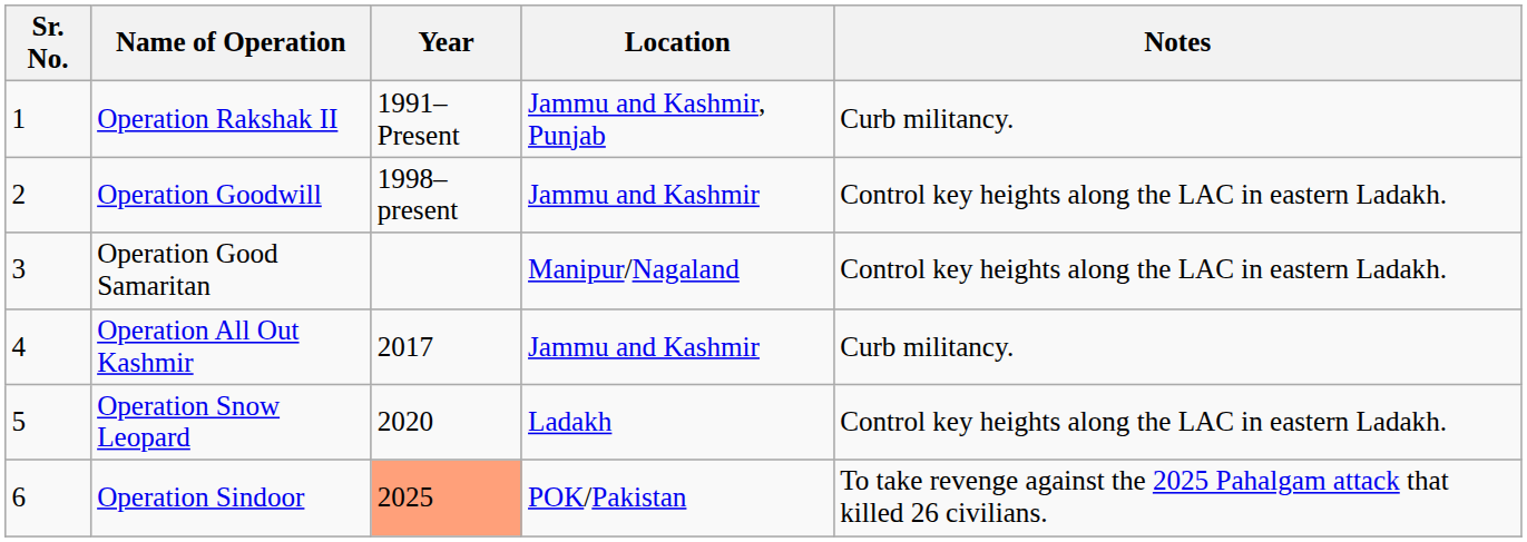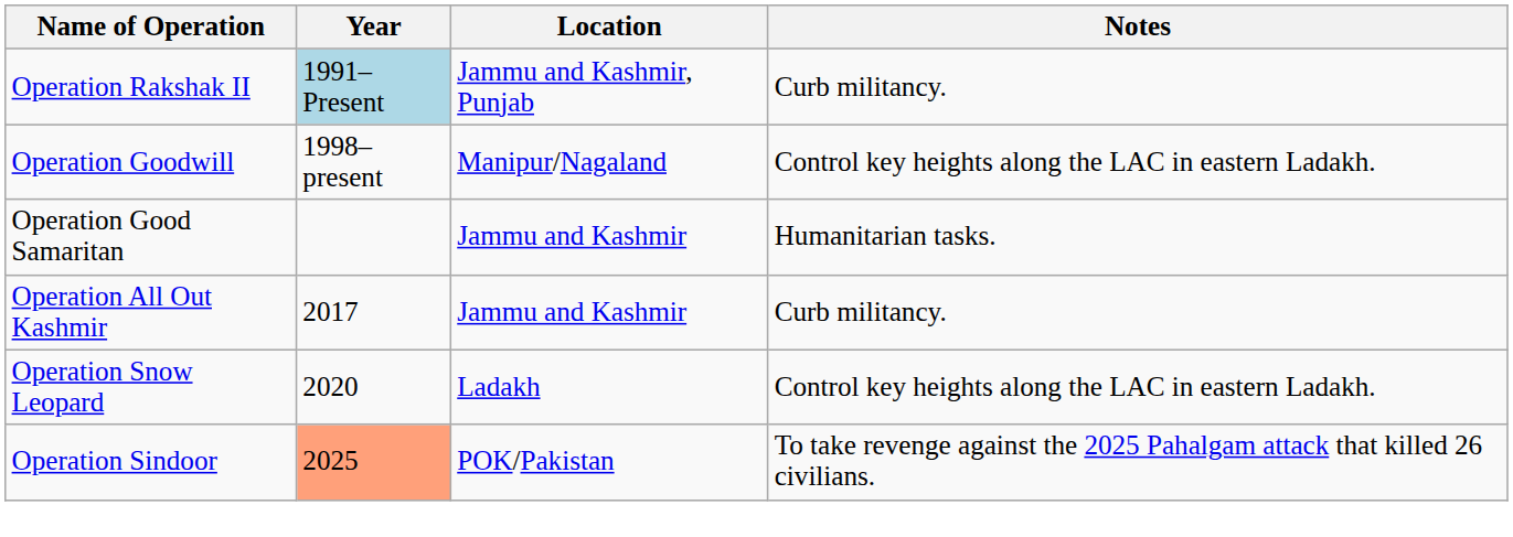- column: Sr. No. | 1 | 2 | 3 | 4 | 5 | 6
Operation Rakshak II | Year: no background -> lightblue background
Operation Goodwill | Location: Jammu and Kashmir -> Manipur/Nagaland
Operation Good Samaritan | Location: Manipur/Nagaland -> Jammu and Kashmir
Operation Good Samaritan | Notes: Control key heights along the LAC in eastern Ladakh. -> Humanitarian tasks.
